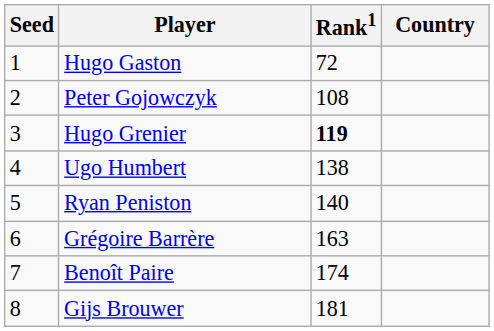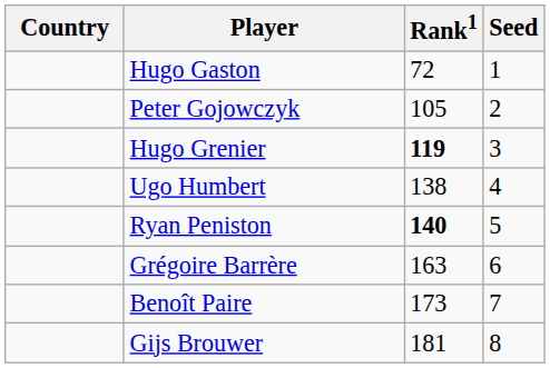columns swapped: Country <-> Seed
Peter Gojowczyk | Rank1: 108 -> 105
Ryan Peniston | Rank1: normal -> bold
Benoît Paire | Rank1: 174 -> 173
